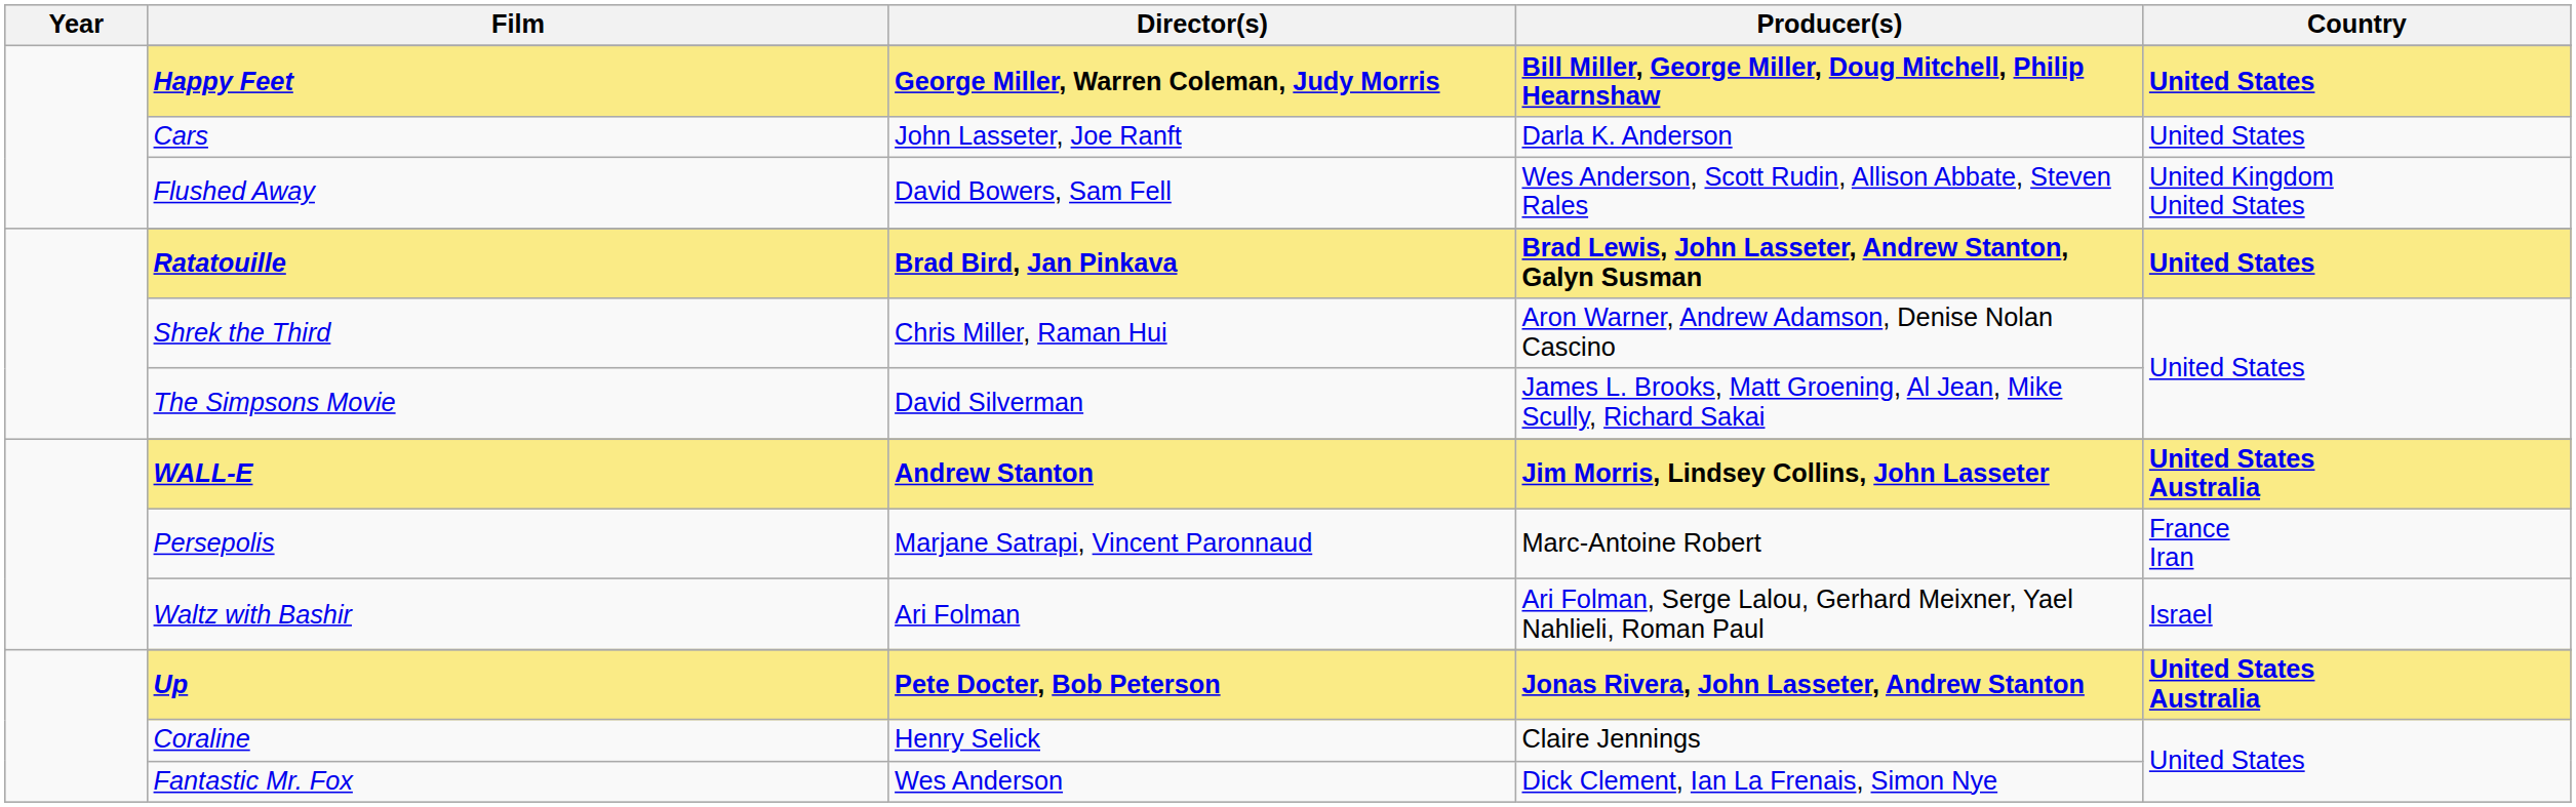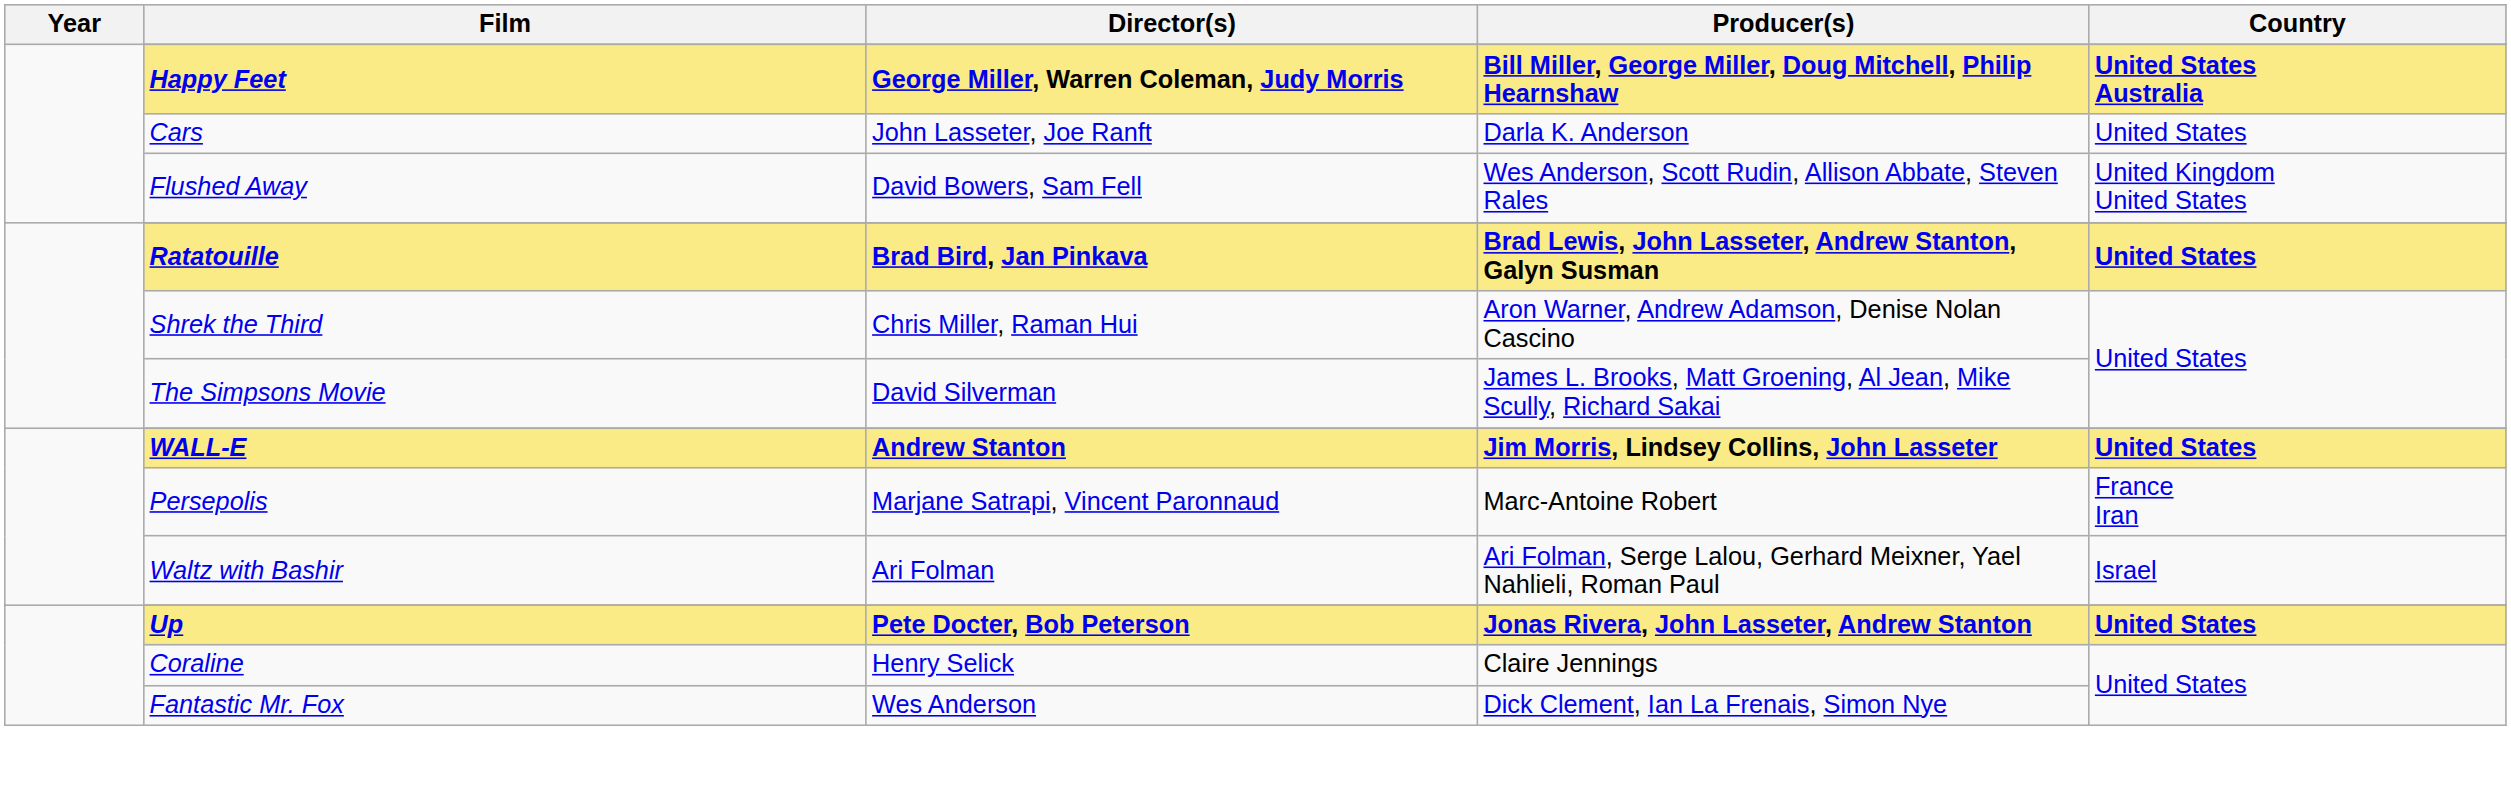Happy Feet | Country: United States -> United States Australia
WALL-E | Country: United States Australia -> United States
Up | Country: United States Australia -> United States
